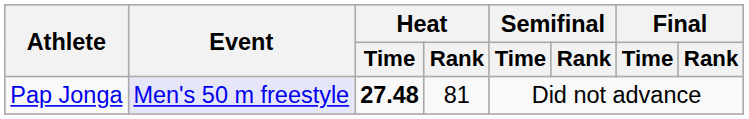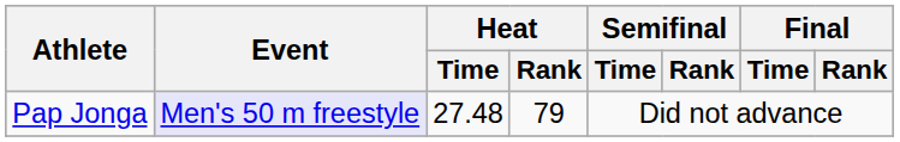Pap Jonga | Heat / Time: bold -> normal
Pap Jonga | Heat / Rank: 81 -> 79
